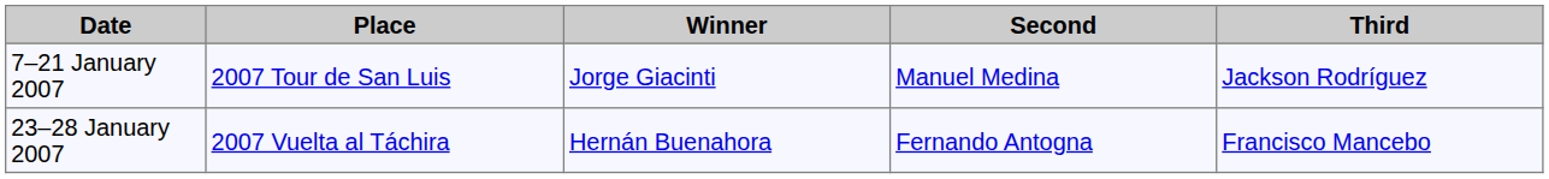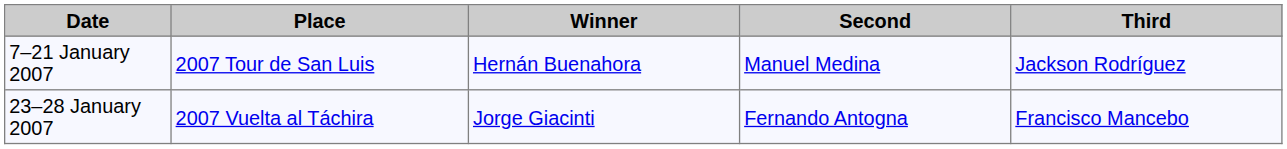7–21 January 2007 | Winner: Jorge Giacinti -> Hernán Buenahora
23–28 January 2007 | Winner: Hernán Buenahora -> Jorge Giacinti
